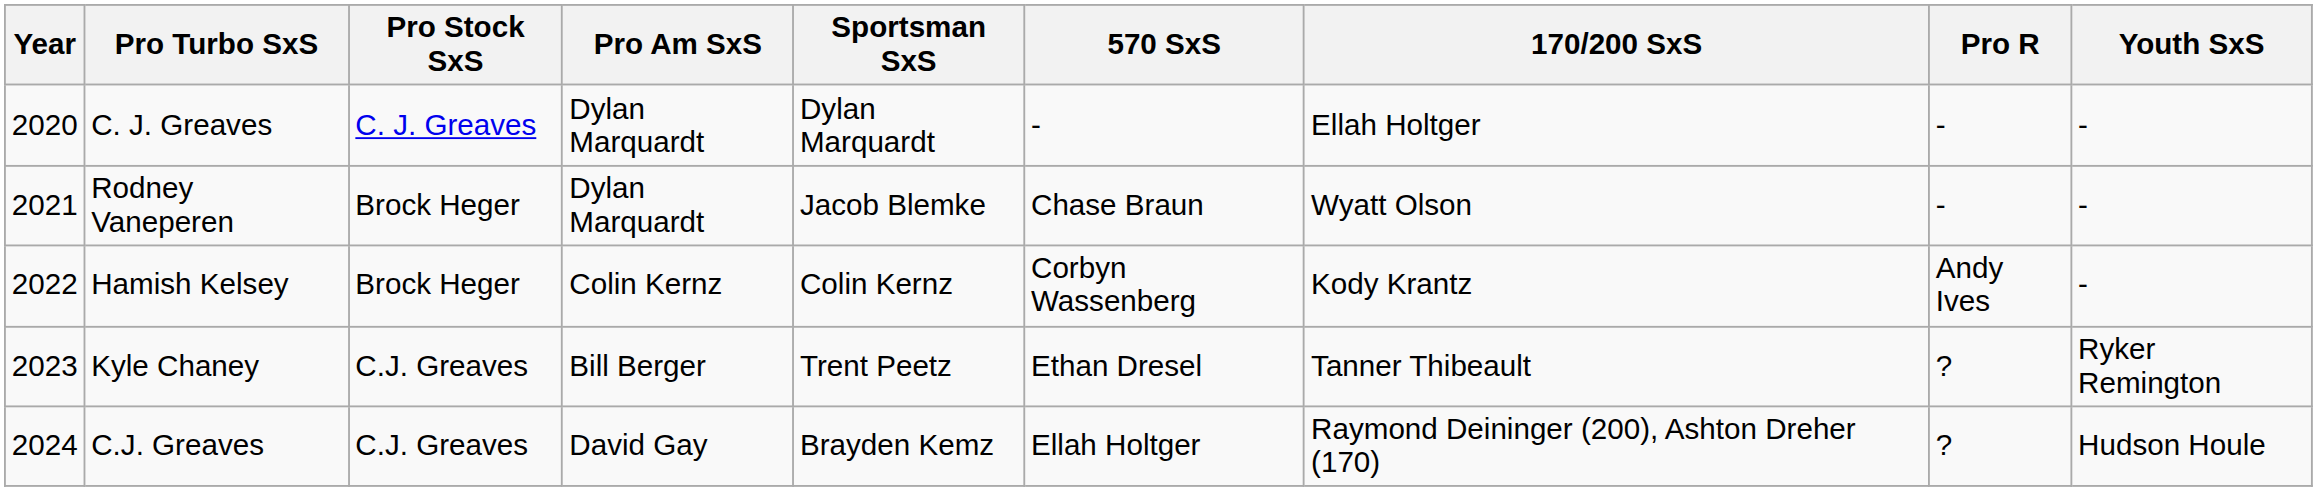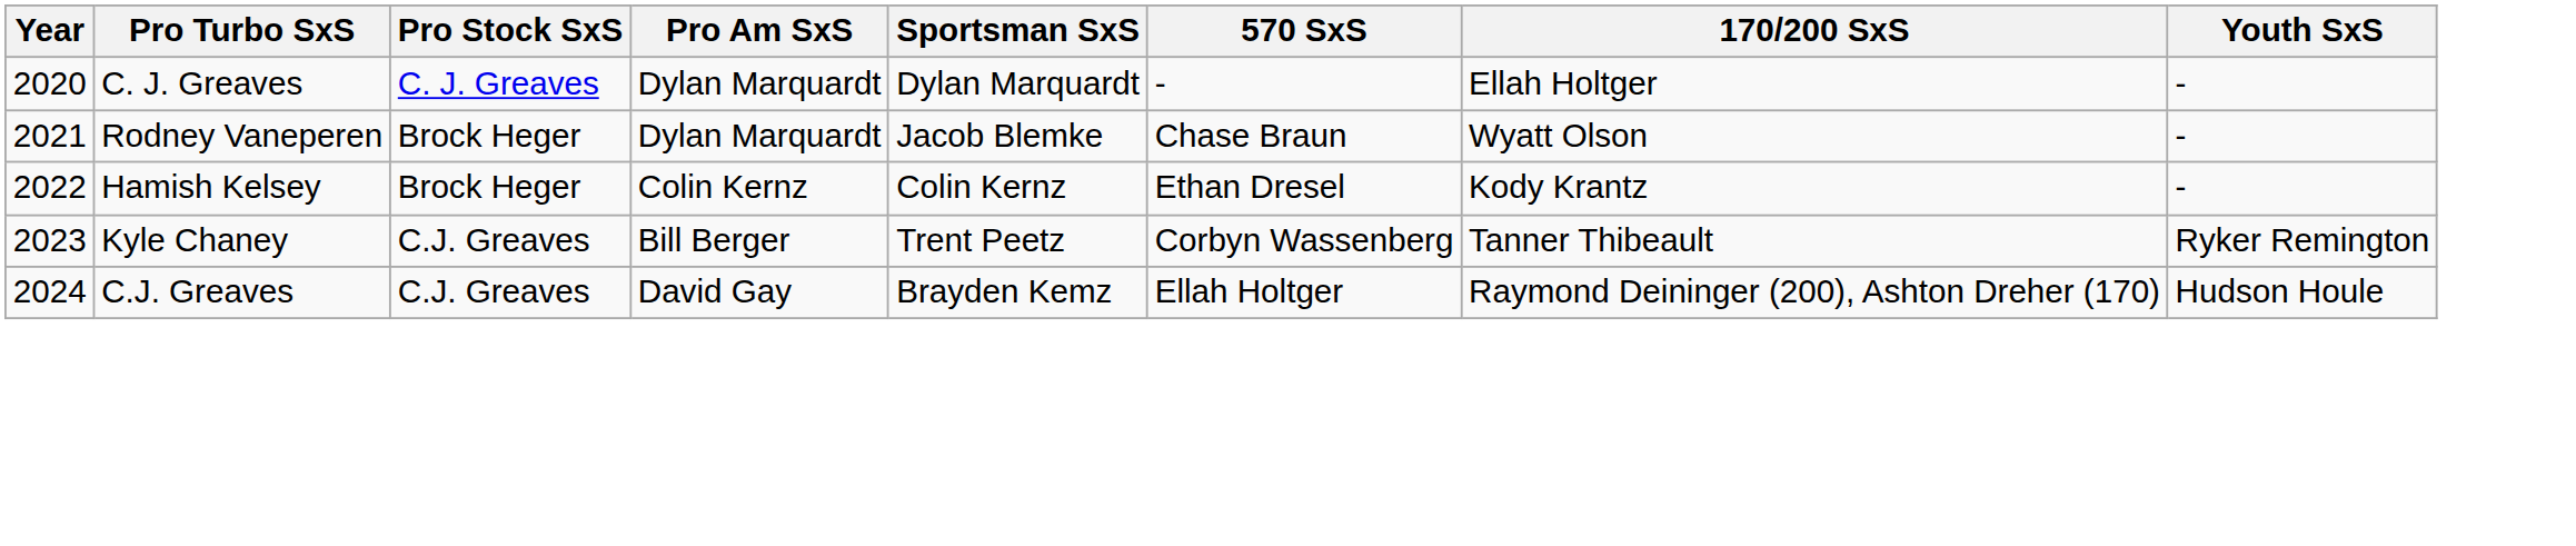- column: Pro R | - | - | Andy Ives | ? | ?
Hamish Kelsey | 570 SxS: Corbyn Wassenberg -> Ethan Dresel
Kyle Chaney | 570 SxS: Ethan Dresel -> Corbyn Wassenberg
